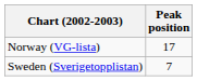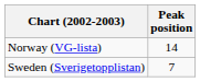Norway (VG-lista) | Peak position: 17 -> 14
